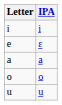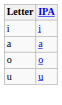- row: e | ɛ
